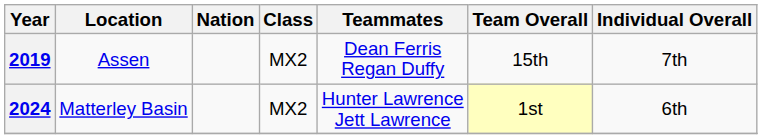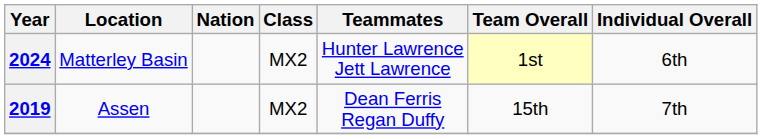rows swapped: 2019 <-> 2024
